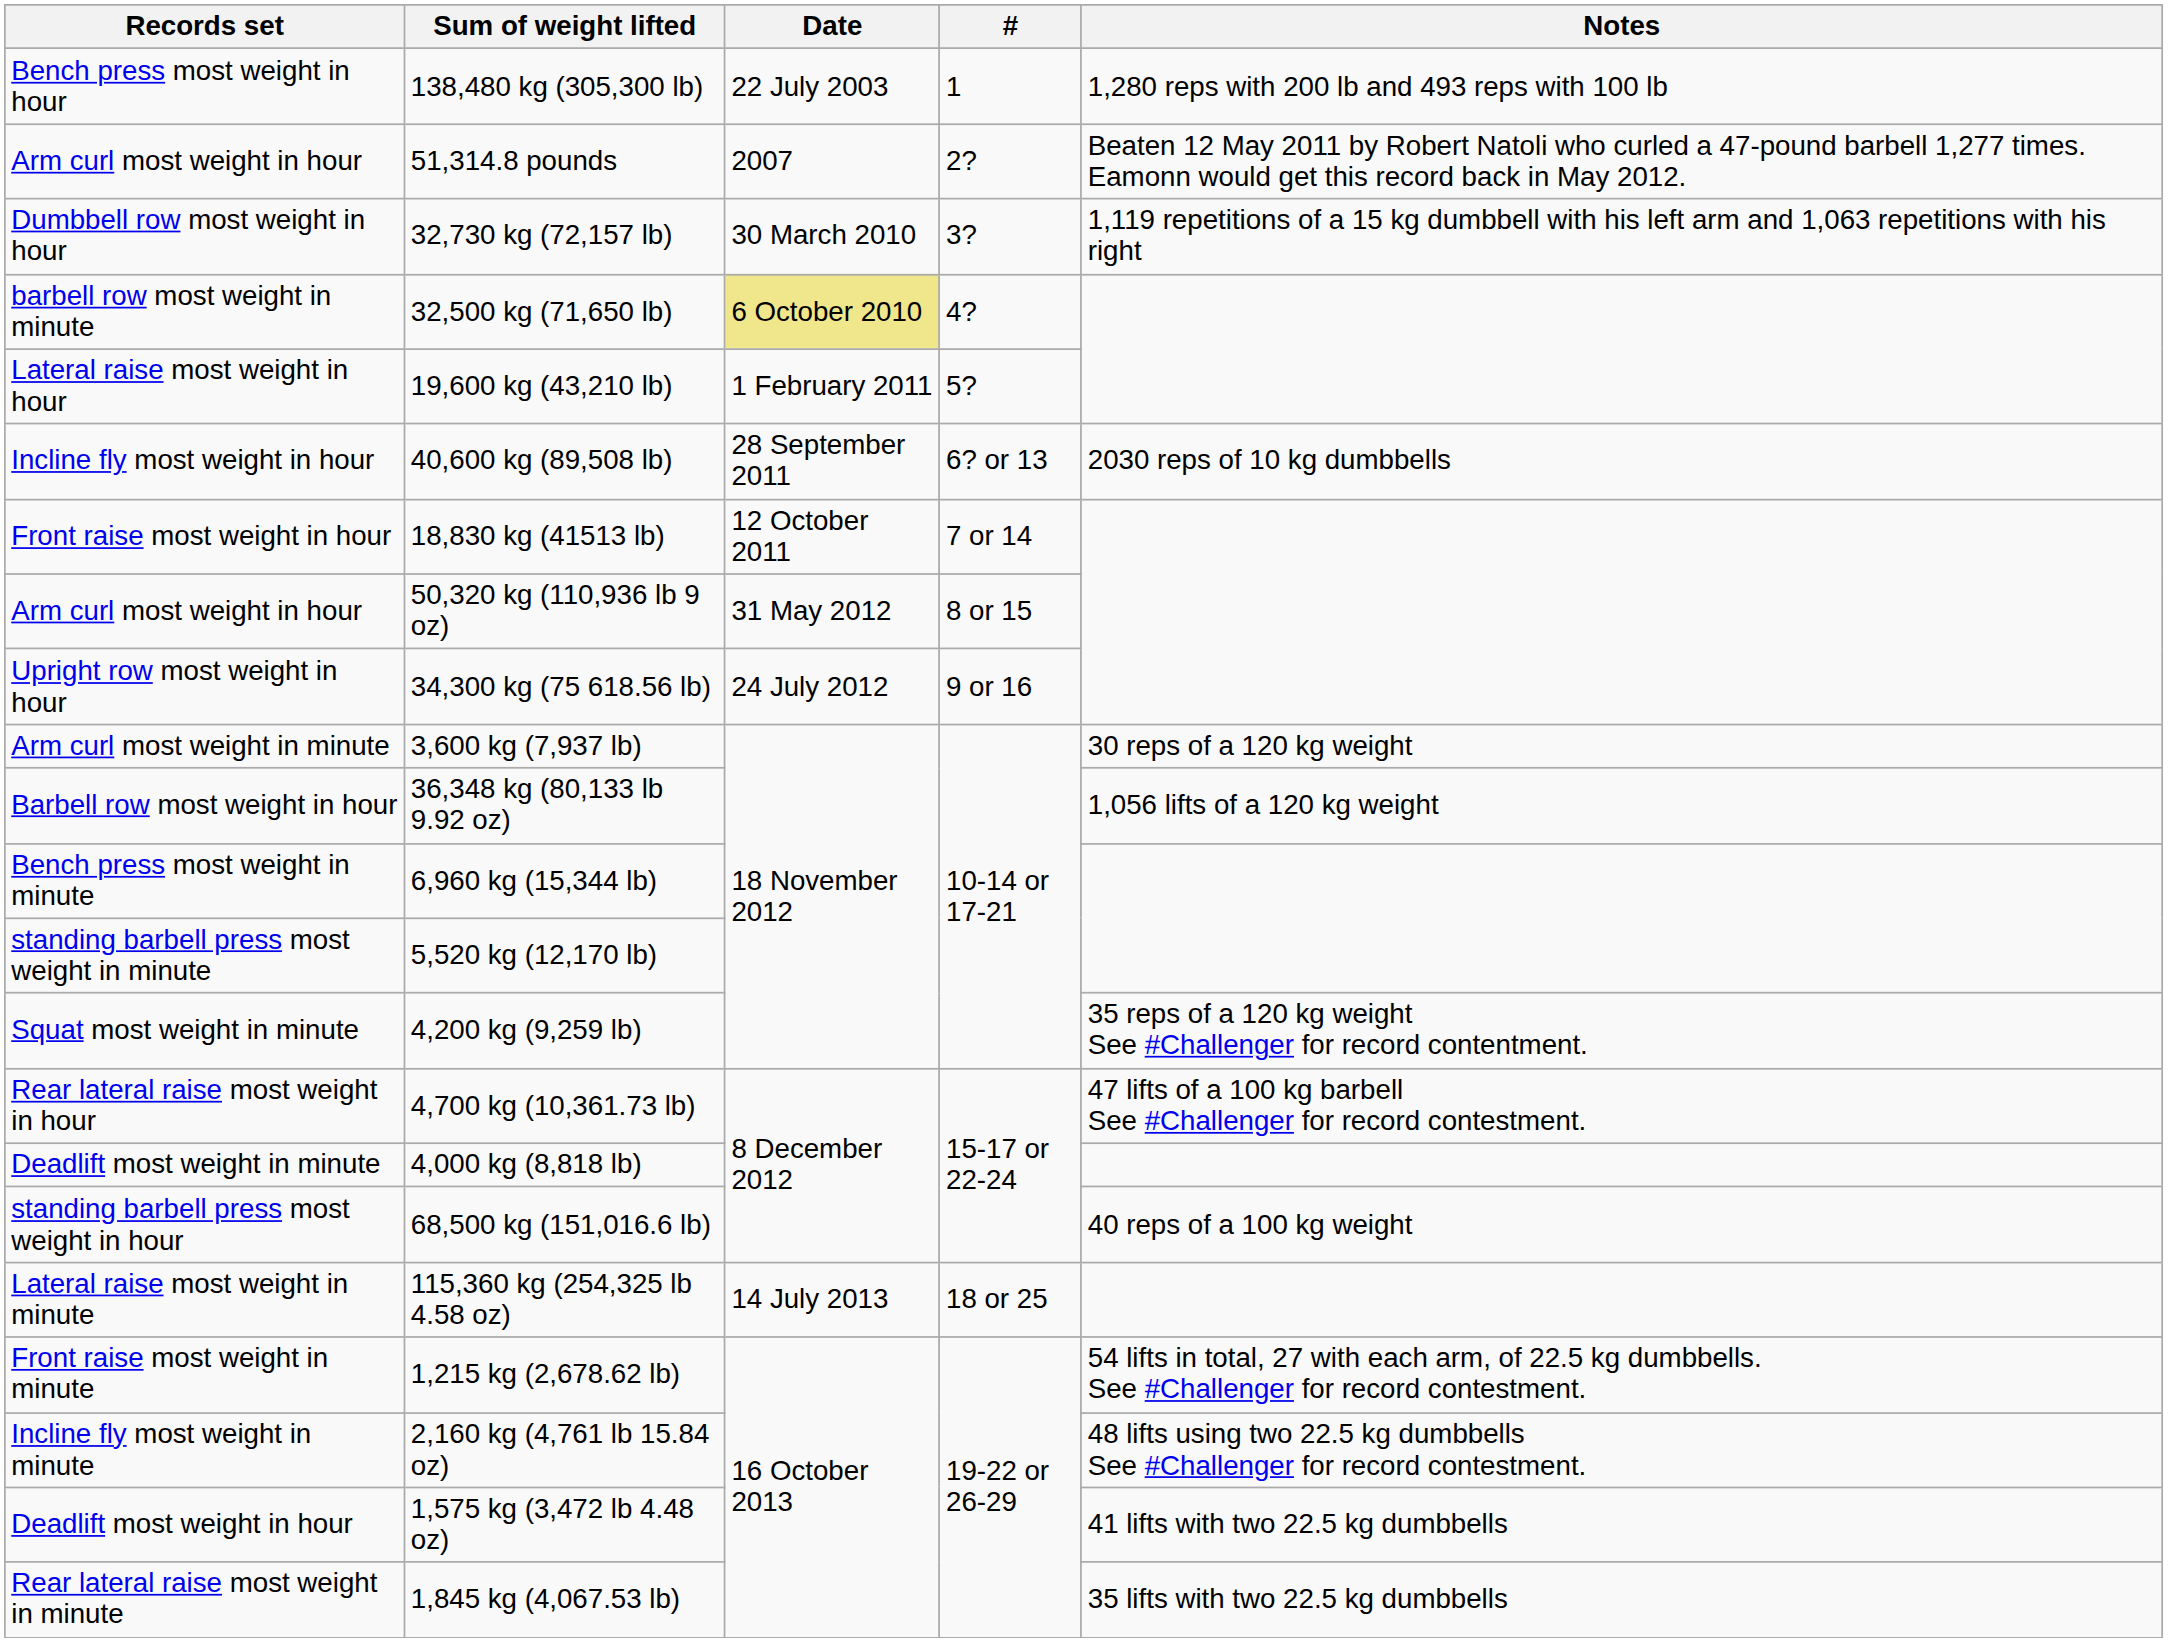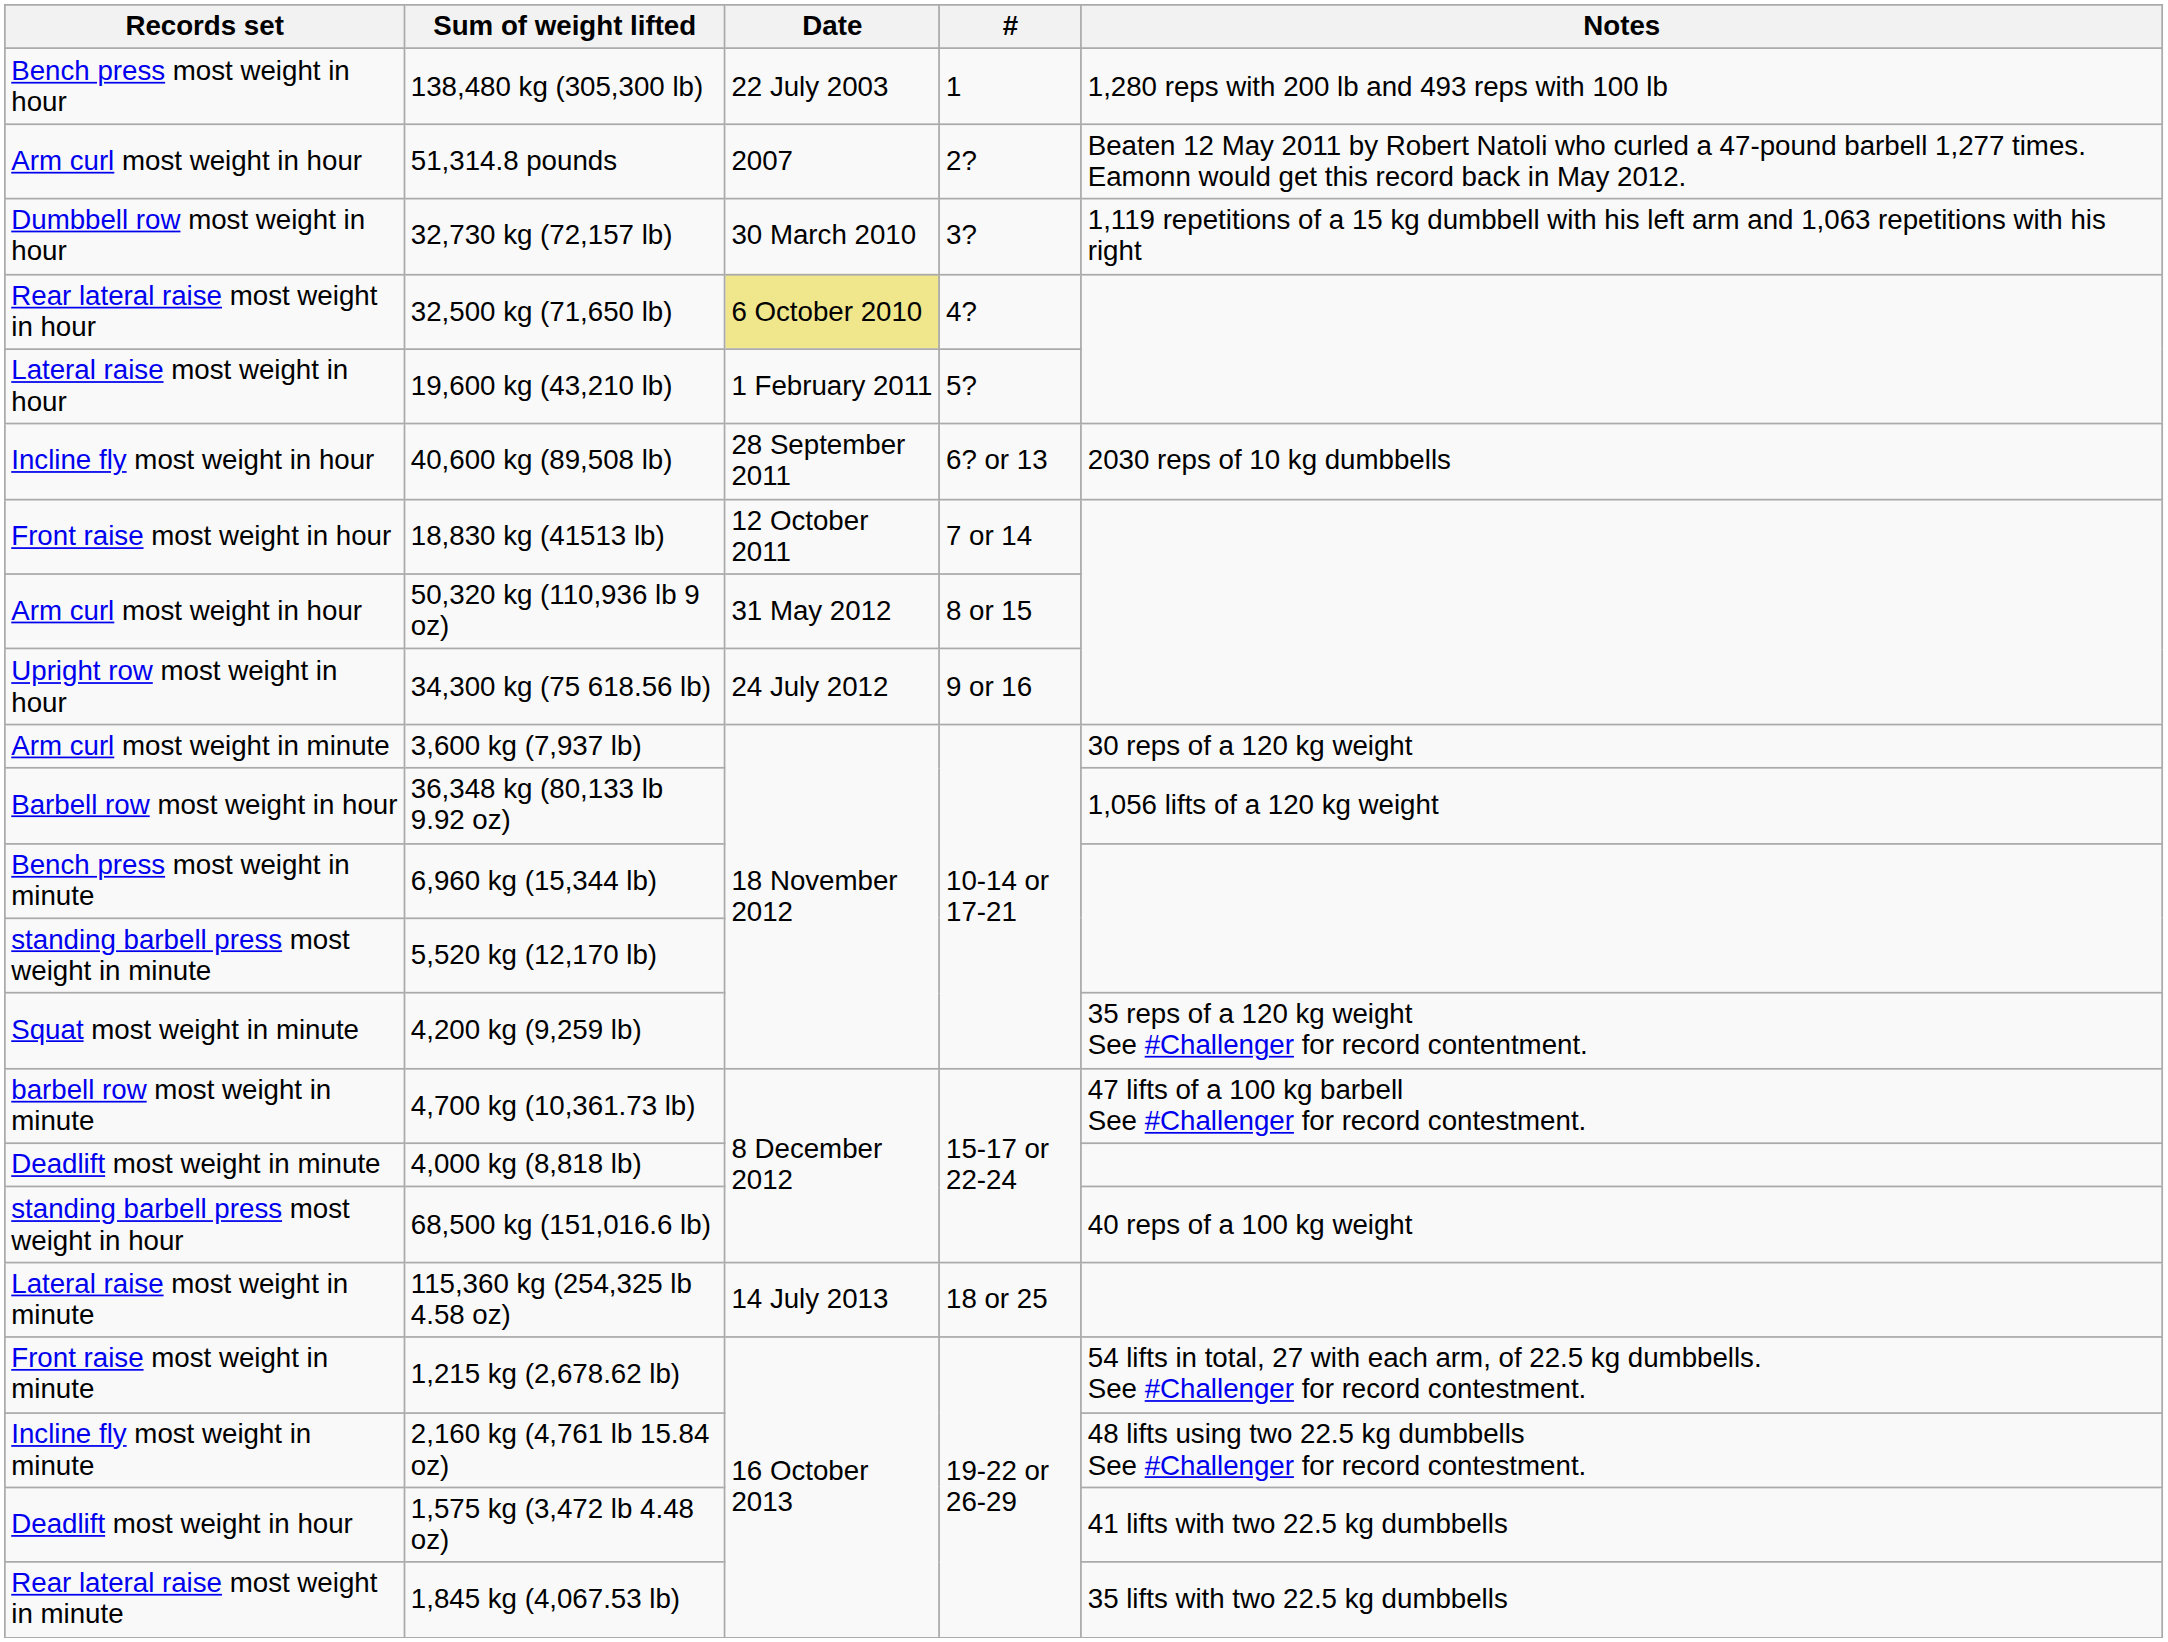32,500 kg (71,650 lb) | Records set: barbell row most weight in minute -> Rear lateral raise most weight in hour
4,700 kg (10,361.73 lb) | Records set: Rear lateral raise most weight in hour -> barbell row most weight in minute
